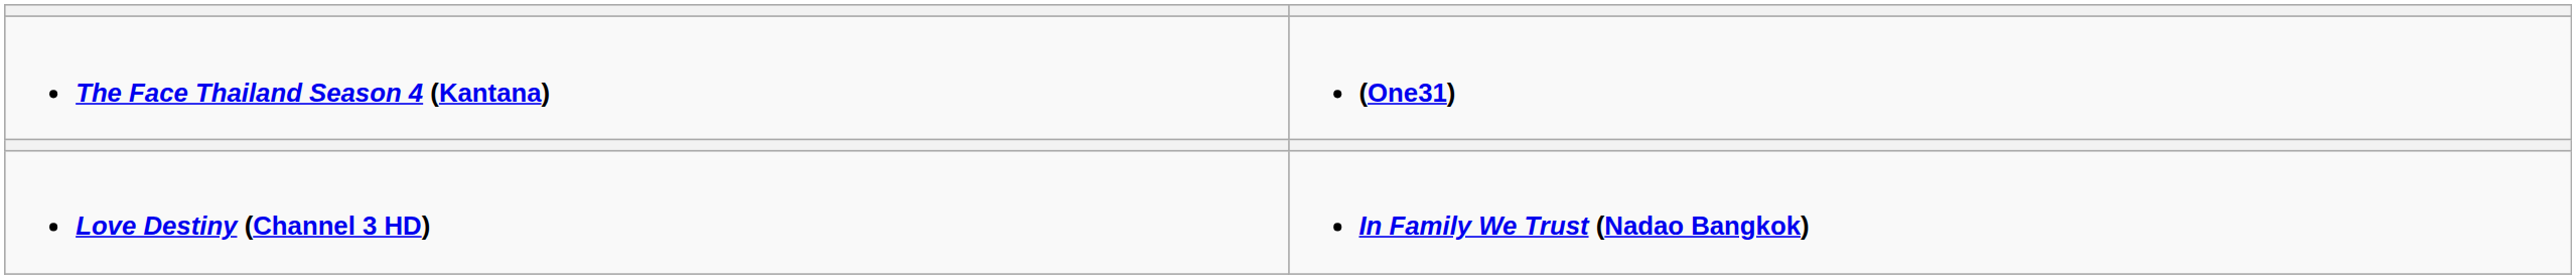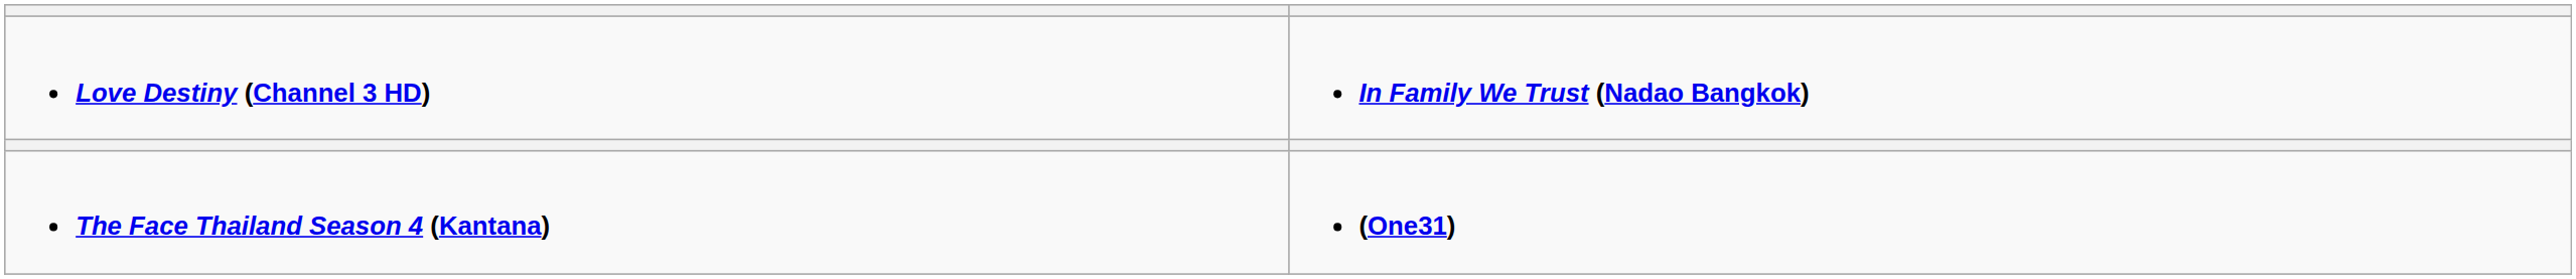rows swapped: The Face Thailand Season 4 (Kantana) <-> Love Destiny (Channel 3 HD)
